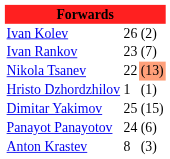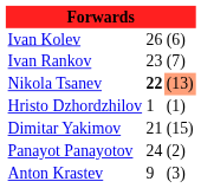Ivan Kolev | column 3: (2) -> (6)
Nikola Tsanev | column 2: normal -> bold
Dimitar Yakimov | column 2: 25 -> 21
Panayot Panayotov | column 3: (6) -> (2)
Anton Krastev | column 2: 8 -> 9
